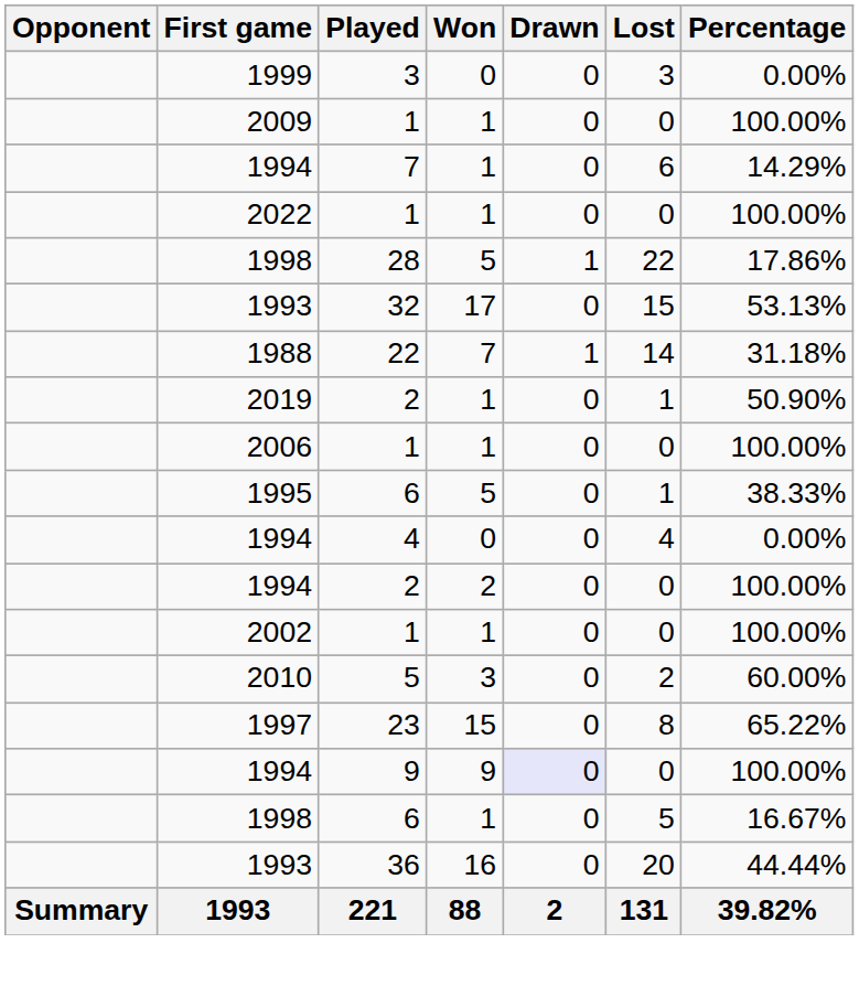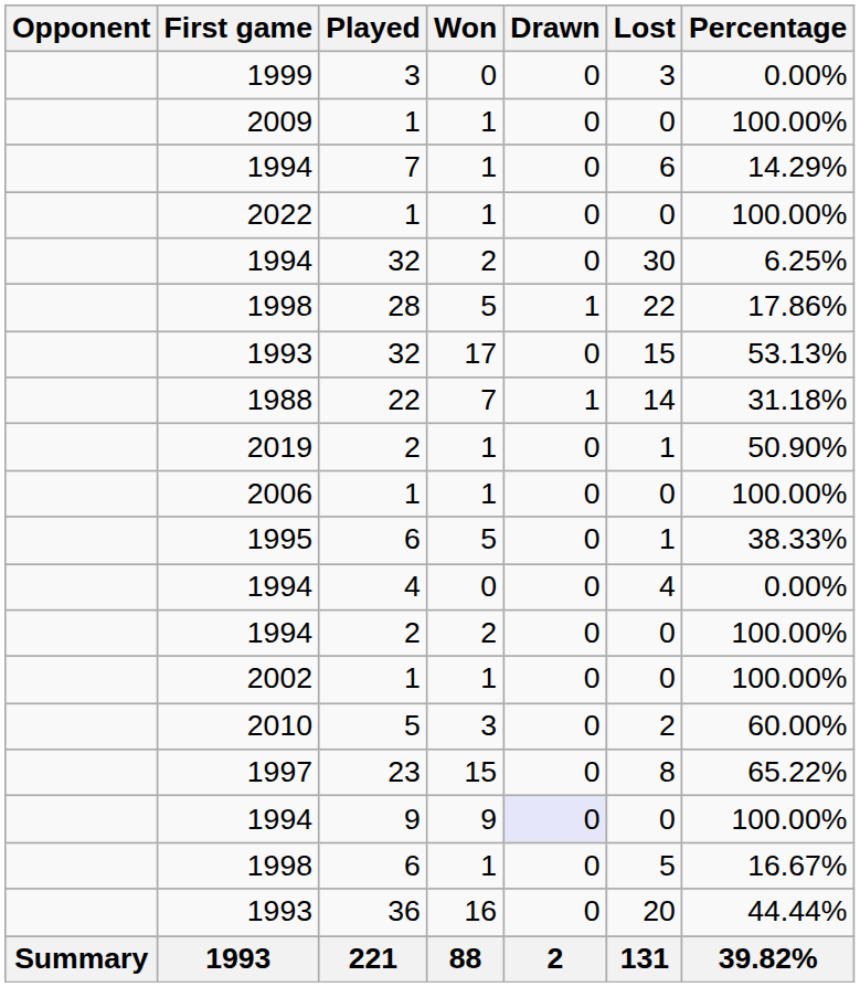+ row: 1994 | 32 | 2 | 0 | 30 | 6.25%
